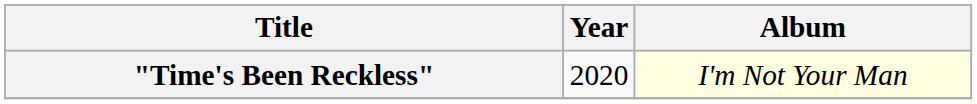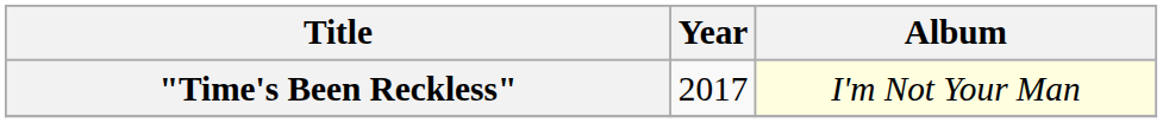"Time's Been Reckless" | Year: 2020 -> 2017
